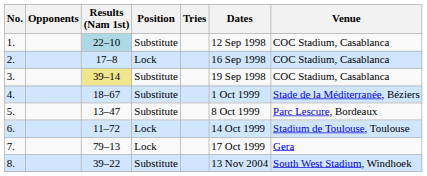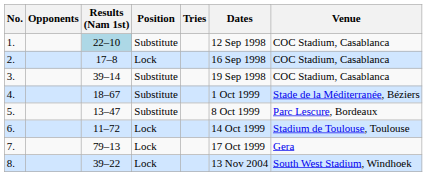3. | Results (Nam 1st): khaki background -> no background
8. | Position: Substitute -> Lock
